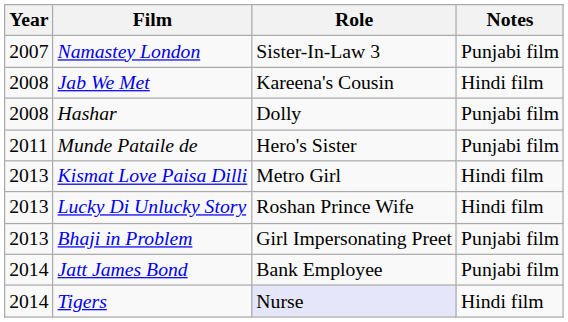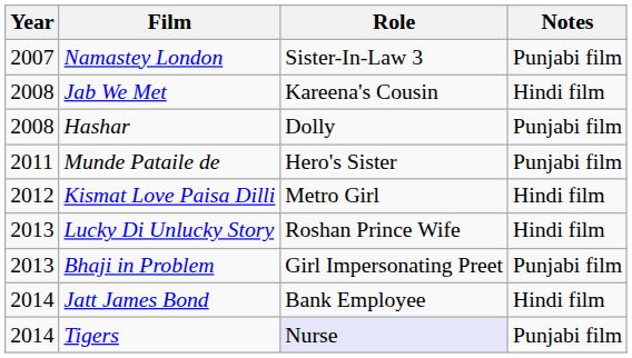Kismat Love Paisa Dilli | Year: 2013 -> 2012
Jatt James Bond | Notes: Punjabi film -> Hindi film
Tigers | Notes: Hindi film -> Punjabi film
